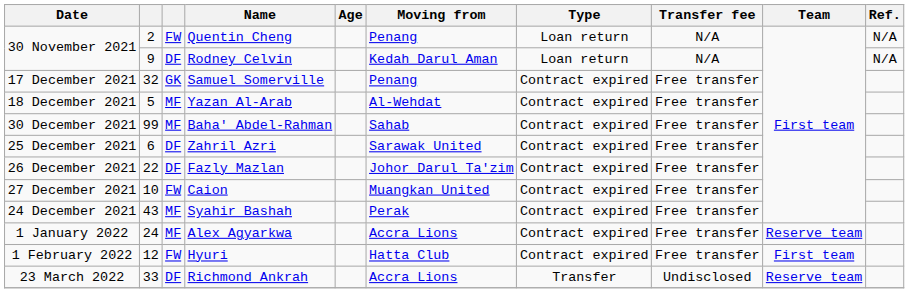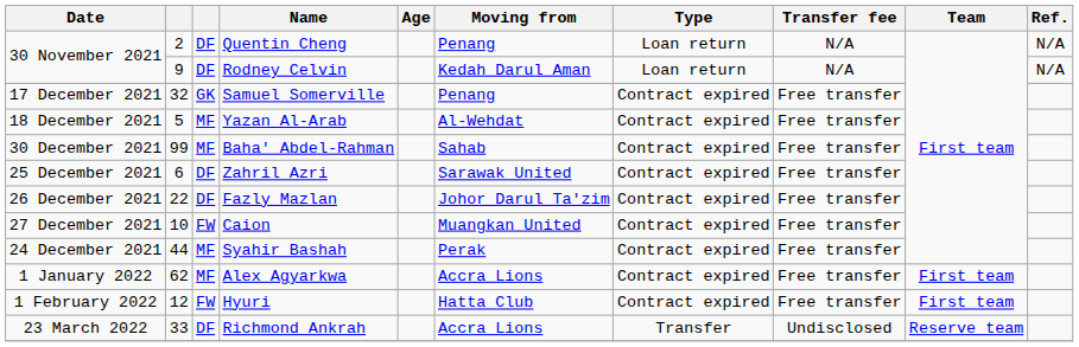Quentin Cheng | column 3: FW -> DF
Syahir Bashah | column 2: 43 -> 44
Alex Agyarkwa | column 2: 24 -> 62
Alex Agyarkwa | Team: Reserve team -> First team
